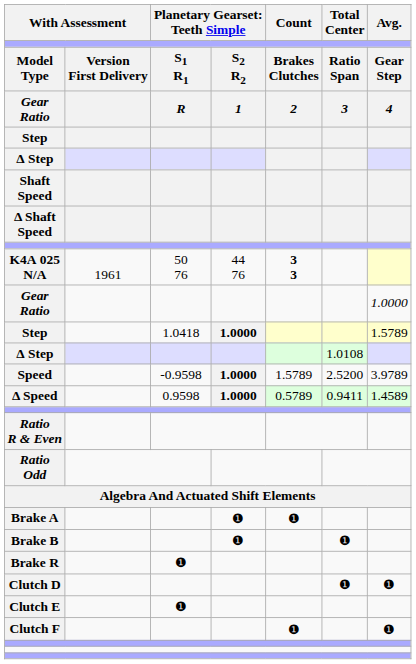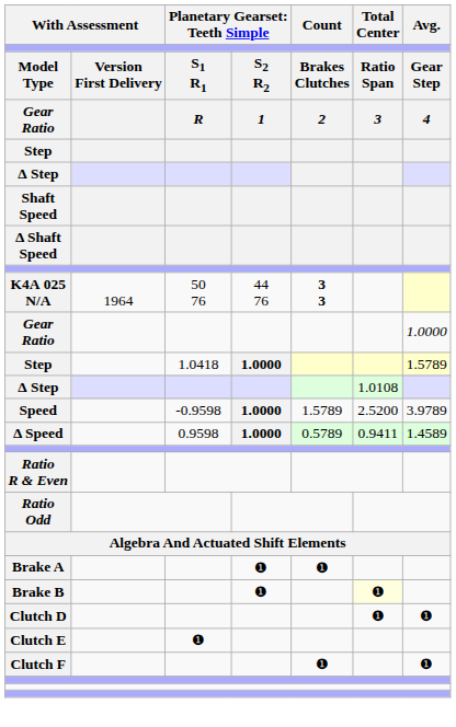K4A 025 N/A | column 2: 1961 -> 1964
Brake B | Total Center: no background -> lightyellow background
- row: Brake R | ❶
